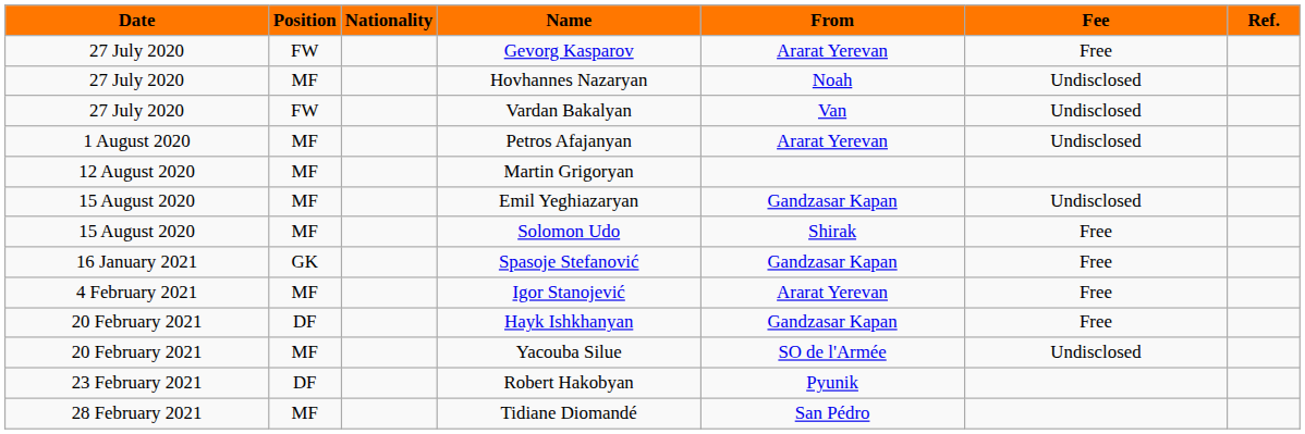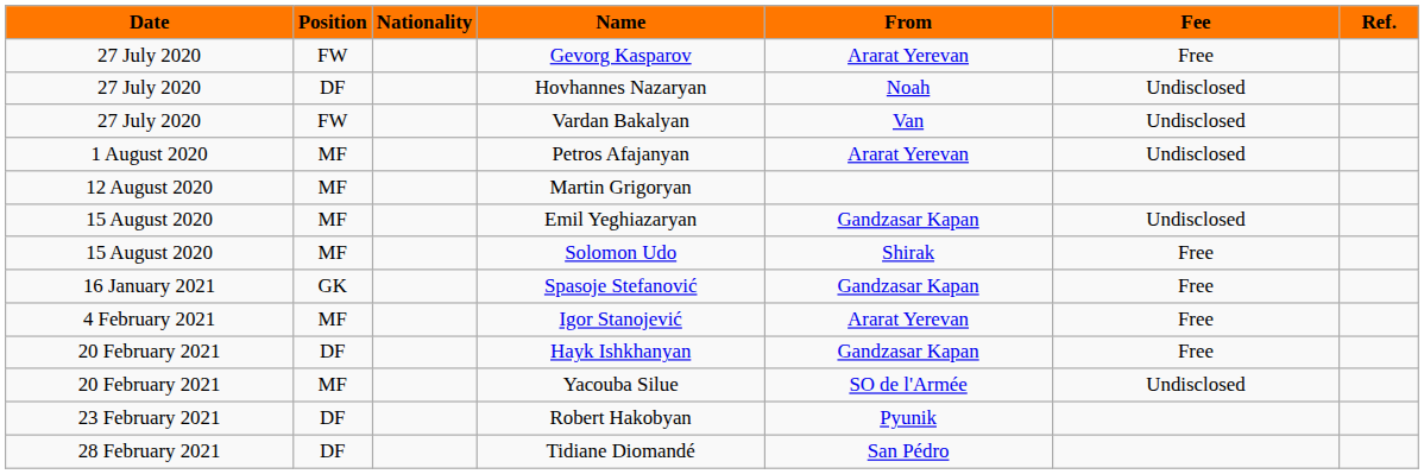Hovhannes Nazaryan | Position: MF -> DF
Tidiane Diomandé | Position: MF -> DF
